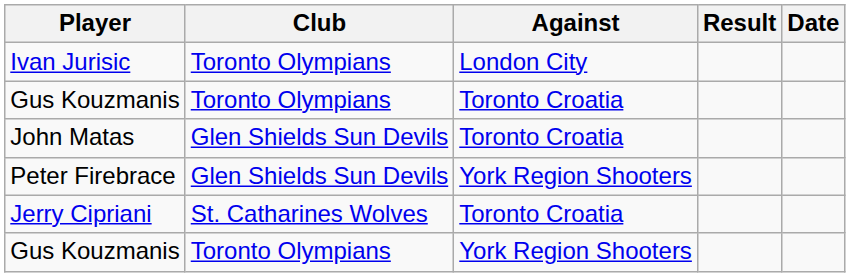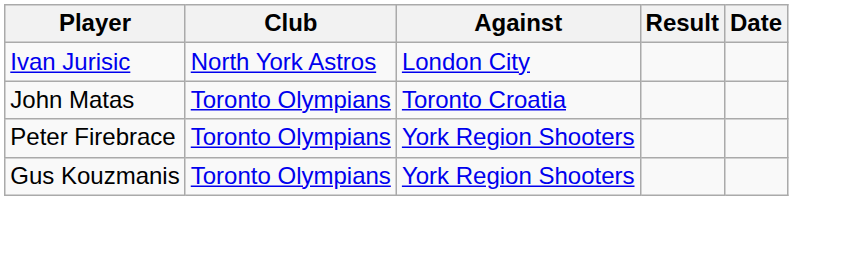Ivan Jurisic | Club: Toronto Olympians -> North York Astros
- row: Gus Kouzmanis | Toronto Olympians | Toronto Croatia
John Matas | Club: Glen Shields Sun Devils -> Toronto Olympians
Peter Firebrace | Club: Glen Shields Sun Devils -> Toronto Olympians
- row: Jerry Cipriani | St. Catharines Wolves | Toronto Croatia
